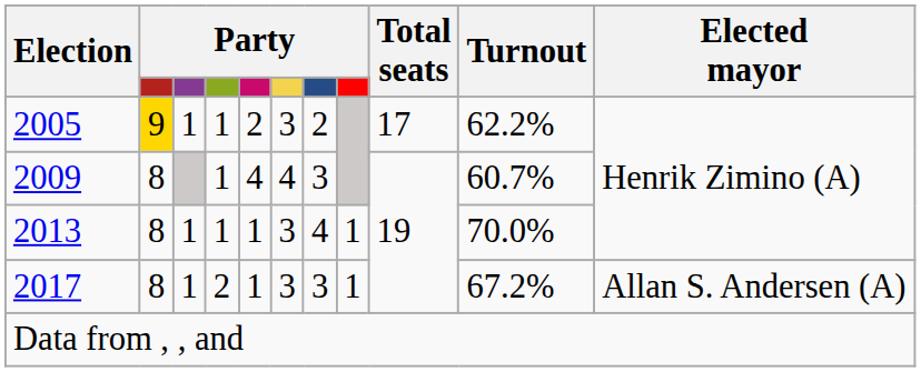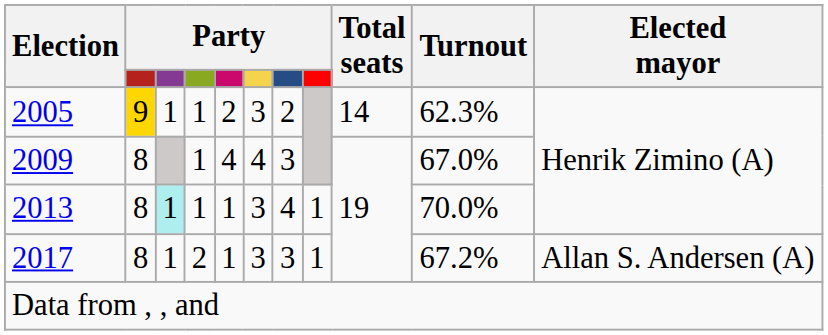2005 | Total seats: 17 -> 14
2005 | Turnout: 62.2% -> 62.3%
2009 | Turnout: 60.7% -> 67.0%
2013 | column 3: no background -> paleturquoise background
